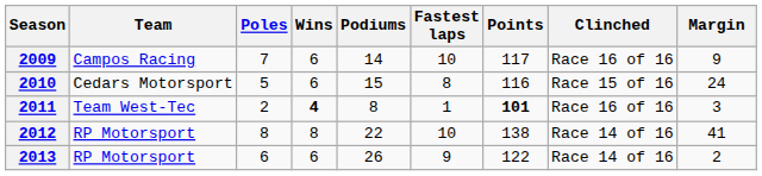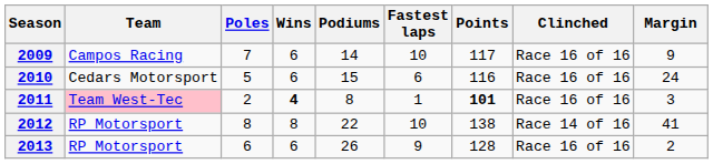2010 | Fastest laps: 8 -> 6
2010 | Clinched: Race 15 of 16 -> Race 16 of 16
2011 | Team: no background -> pink background
2013 | Points: 122 -> 128
2013 | Clinched: Race 14 of 16 -> Race 16 of 16
